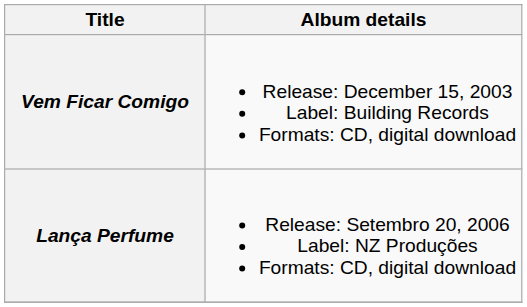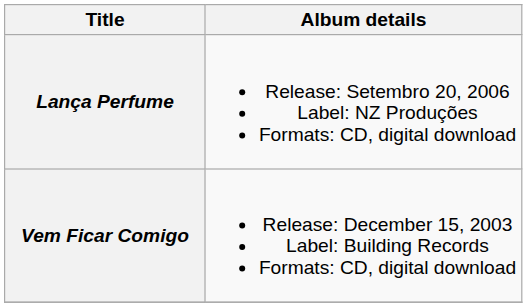rows swapped: Vem Ficar Comigo <-> Lança Perfume
